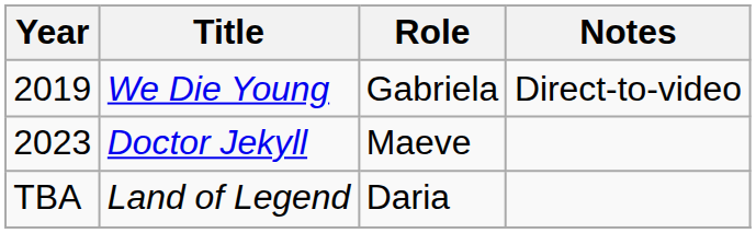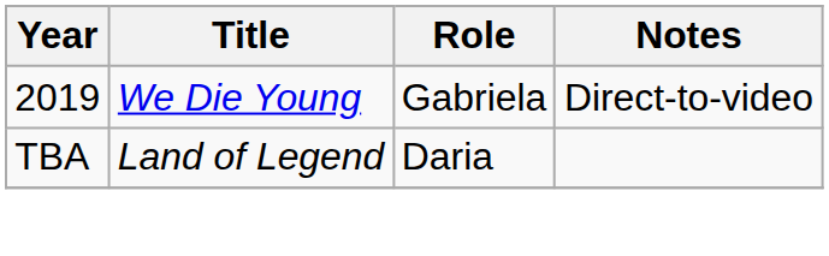- row: 2023 | Doctor Jekyll | Maeve
